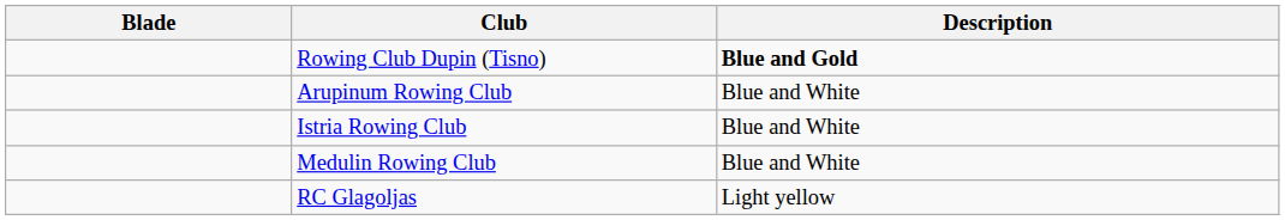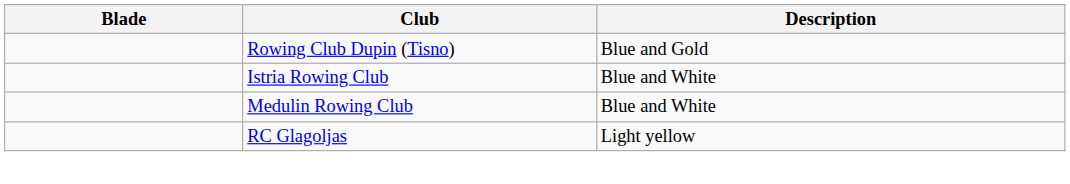Rowing Club Dupin (Tisno) | Description: bold -> normal
- row: Arupinum Rowing Club | Blue and White
